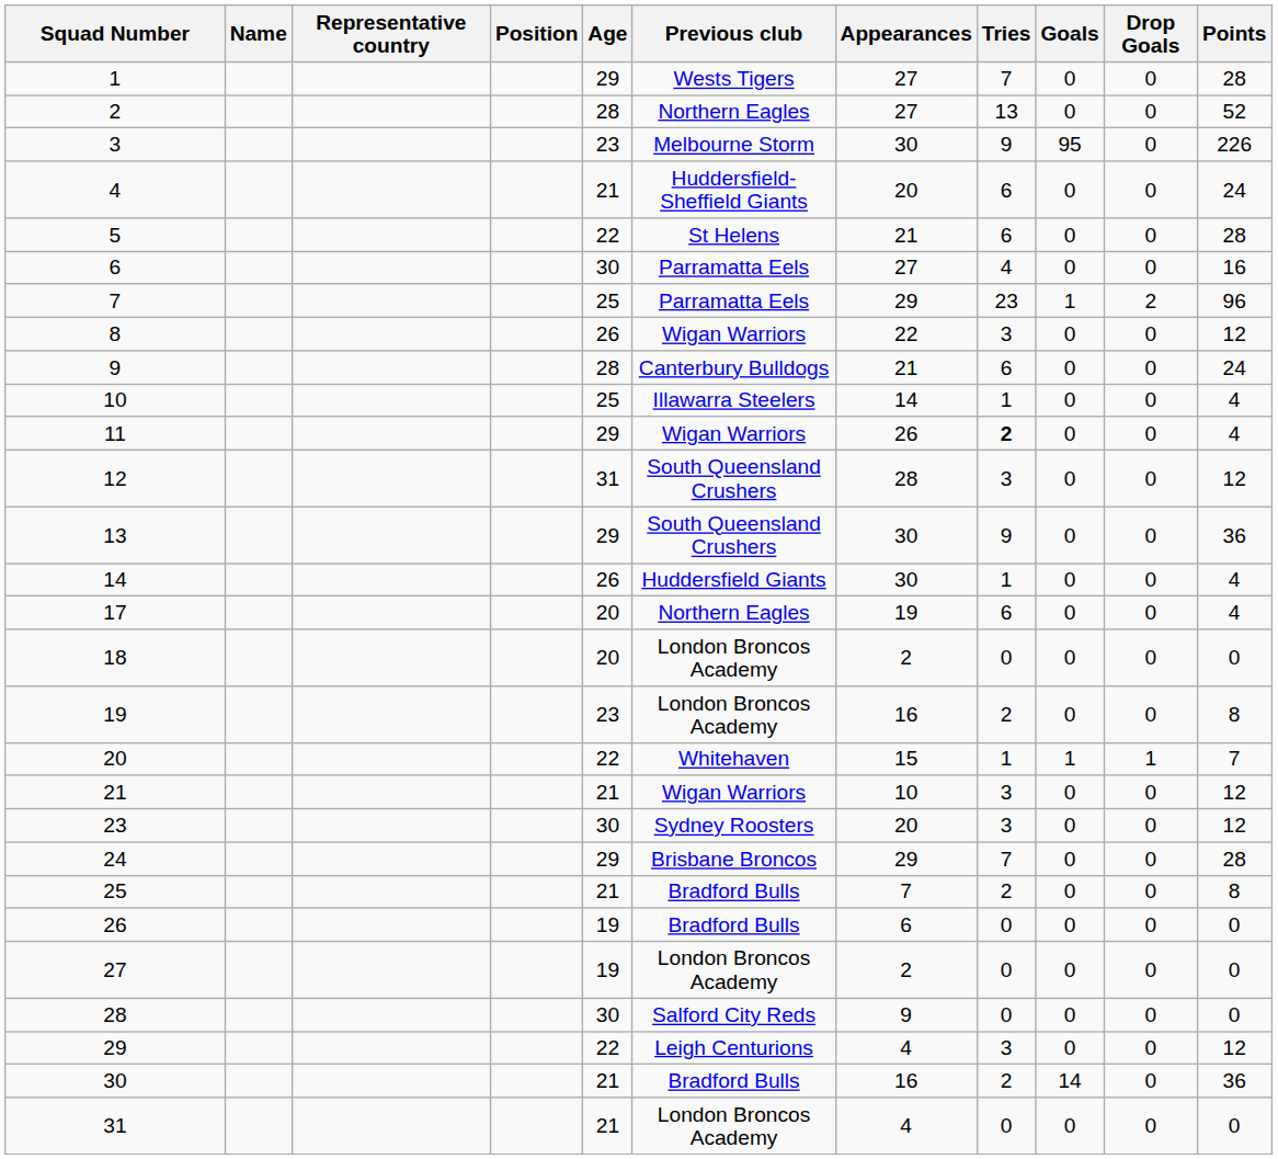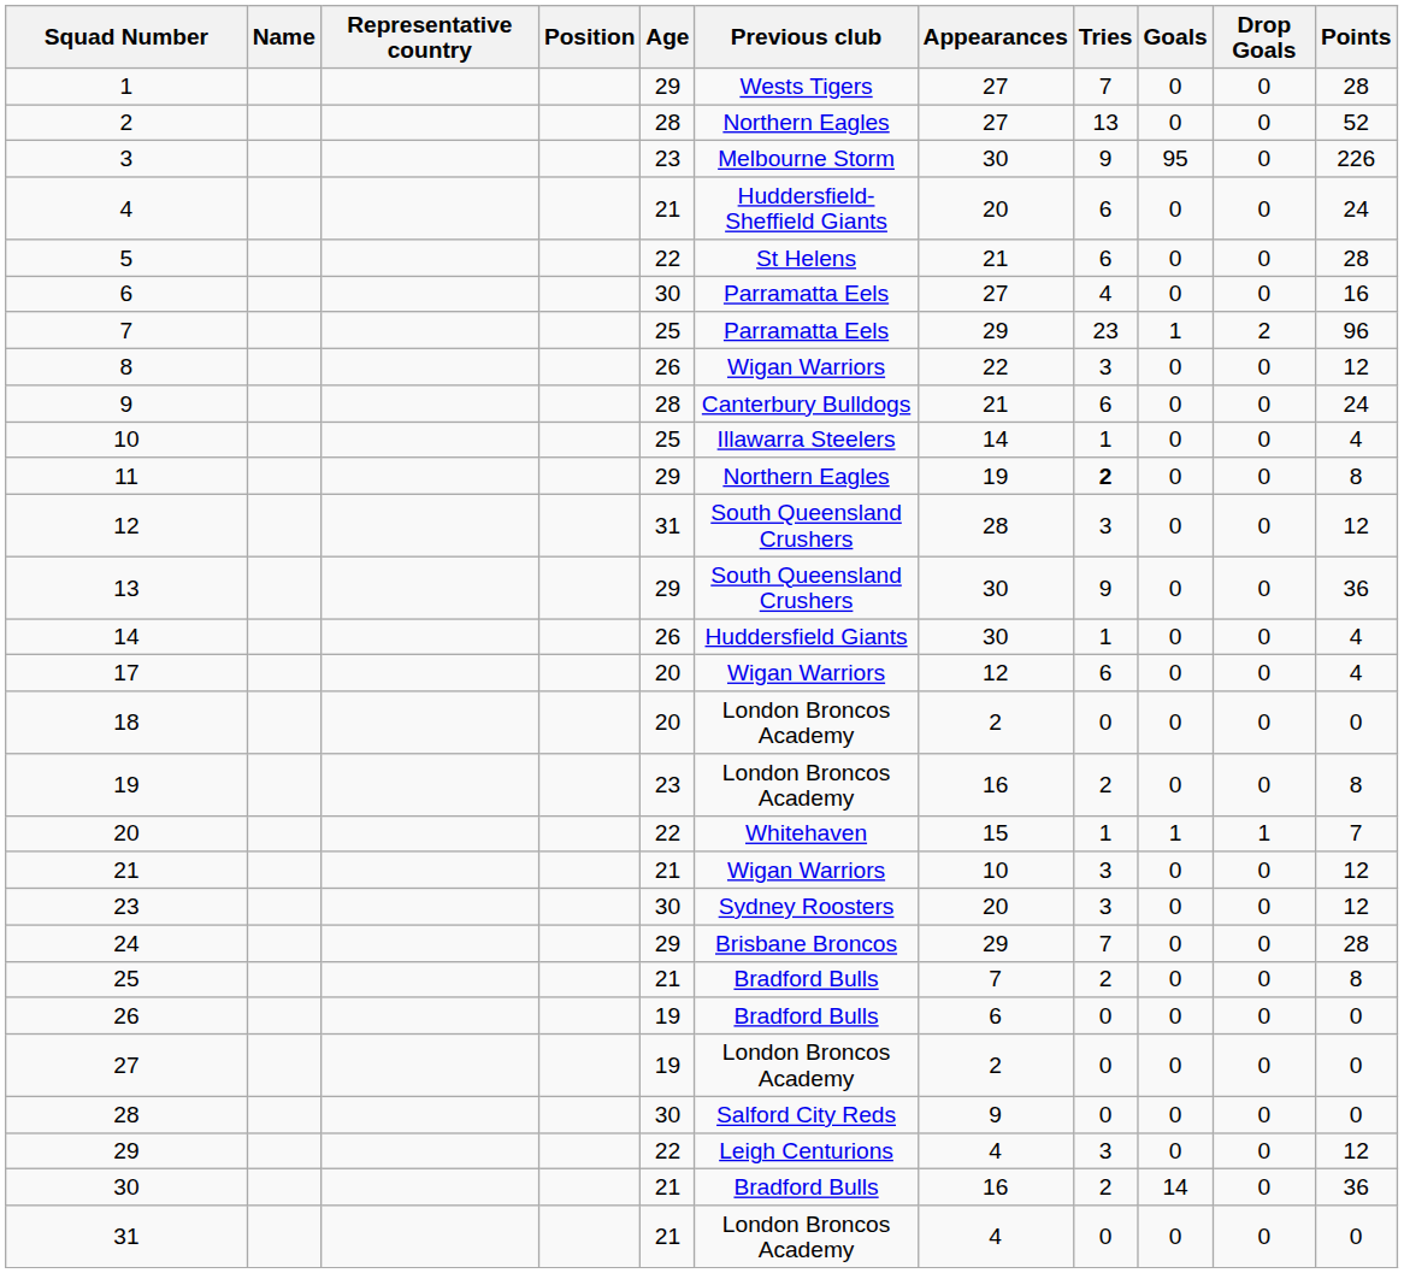11 | Previous club: Wigan Warriors -> Northern Eagles
11 | Appearances: 26 -> 19
11 | Points: 4 -> 8
17 | Previous club: Northern Eagles -> Wigan Warriors
17 | Appearances: 19 -> 12
